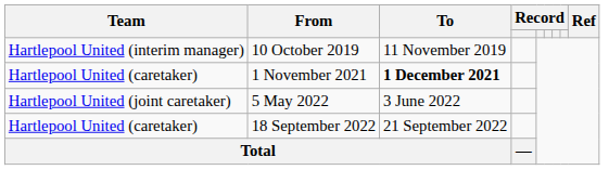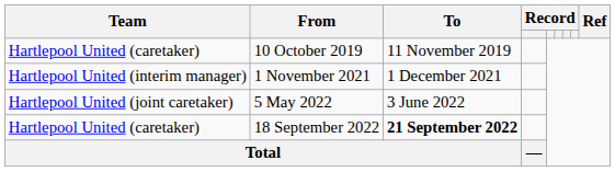10 October 2019 | Team: Hartlepool United (interim manager) -> Hartlepool United (caretaker)
1 November 2021 | Team: Hartlepool United (caretaker) -> Hartlepool United (interim manager)
1 November 2021 | To: bold -> normal
18 September 2022 | To: normal -> bold
